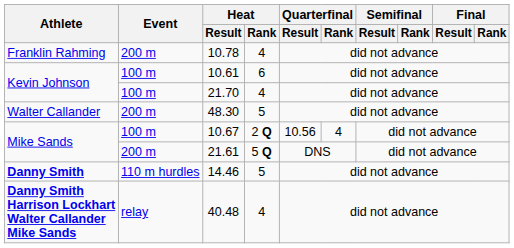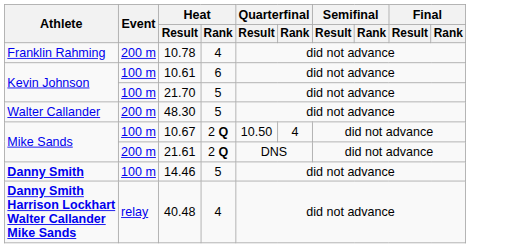21.70 | Heat / Rank: 4 -> 5
10.67 | Quarterfinal / Result: 10.56 -> 10.50
21.61 | Heat / Rank: 5 Q -> 2 Q
14.46 | Event: 110 m hurdles -> 100 m
